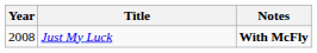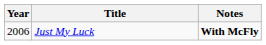Just My Luck | Year: 2008 -> 2006
